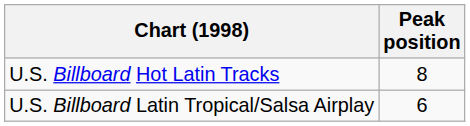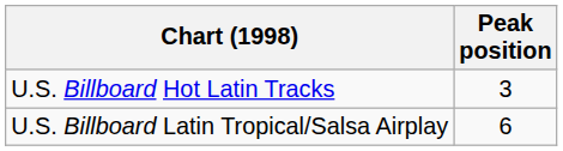U.S. Billboard Hot Latin Tracks | Peak position: 8 -> 3
